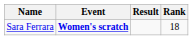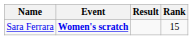Sara Ferrara | Rank: 18 -> 15
